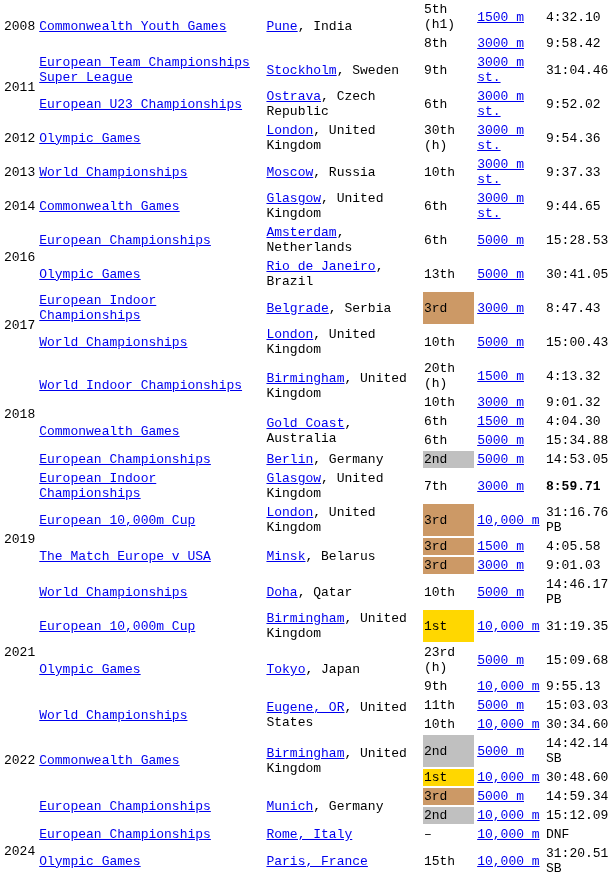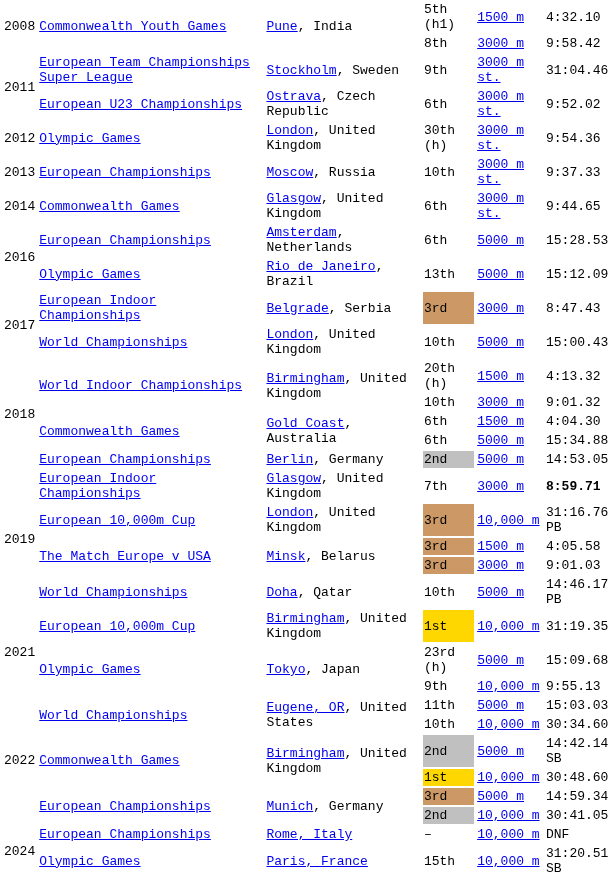Moscow, Russia | column 2: World Championships -> European Championships
Rio de Janeiro, Brazil | column 6: 30:41.05 -> 15:12.09
Munich, Germany / 2nd | column 6: 15:12.09 -> 30:41.05
